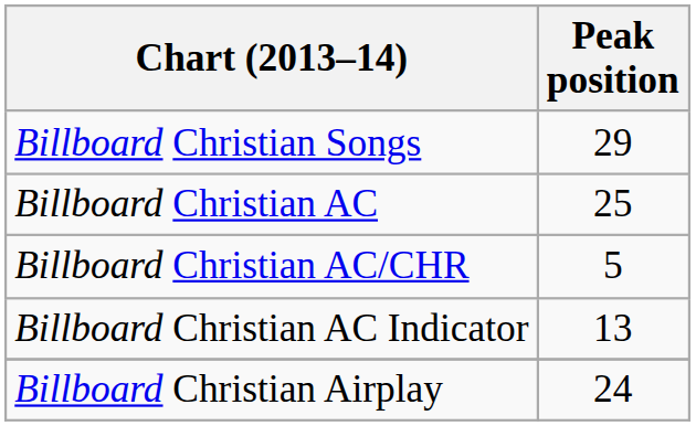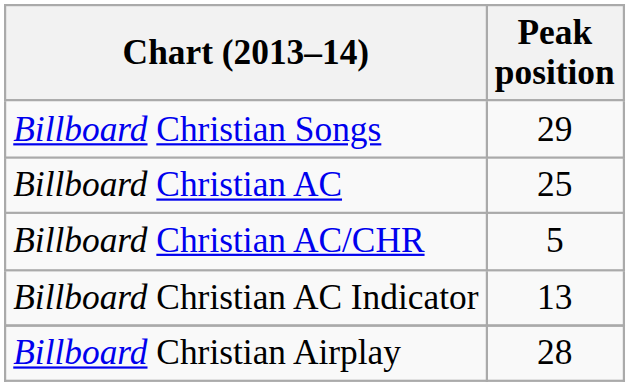Billboard Christian Airplay | Peak position: 24 -> 28
